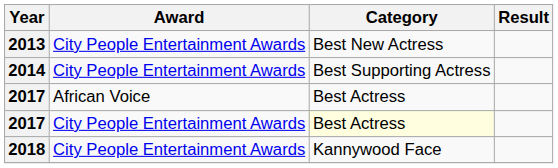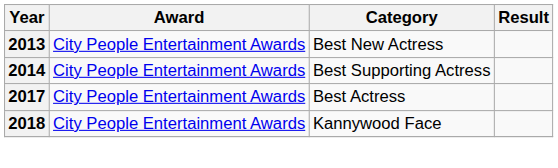- row: 2017 | African Voice | Best Actress
2017 / City People Entertainment Awards | Category: lightyellow background -> no background
